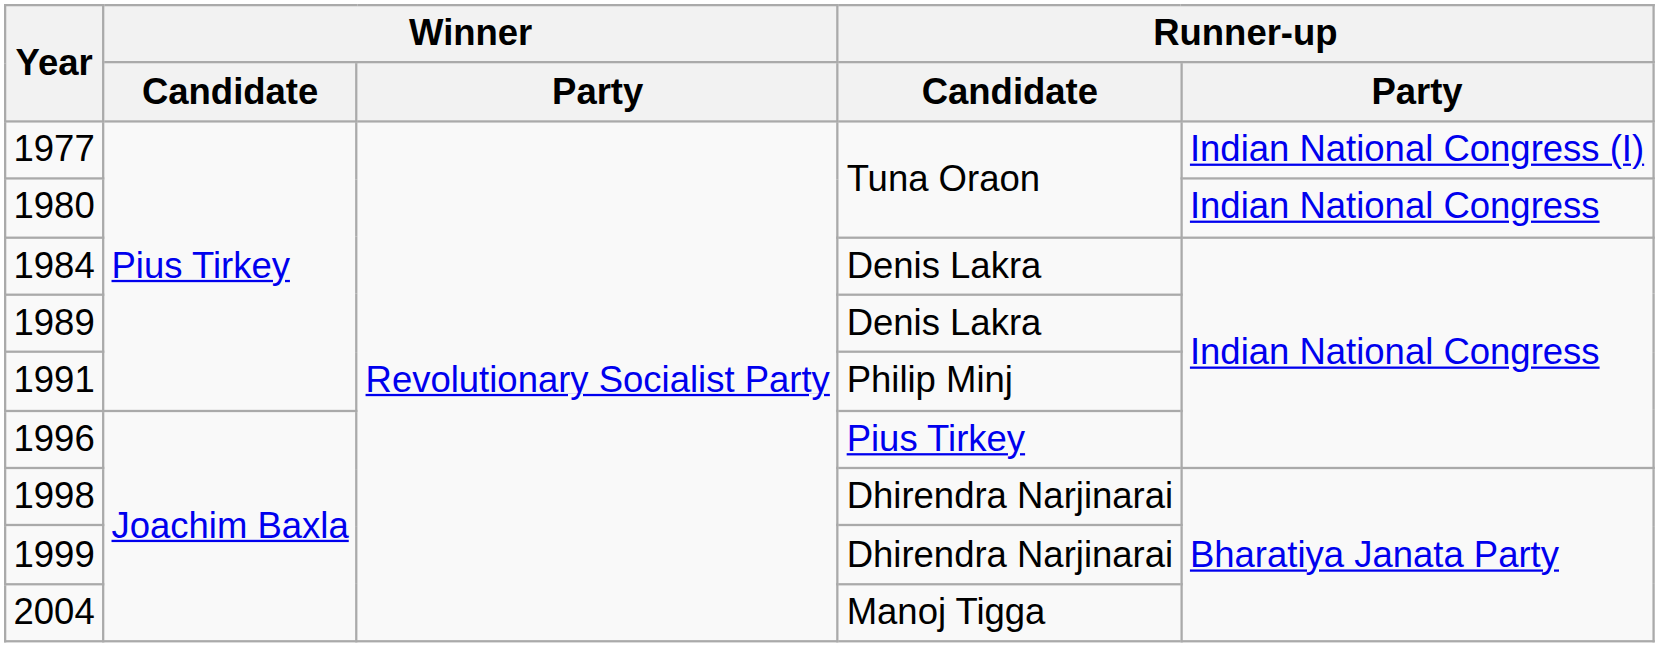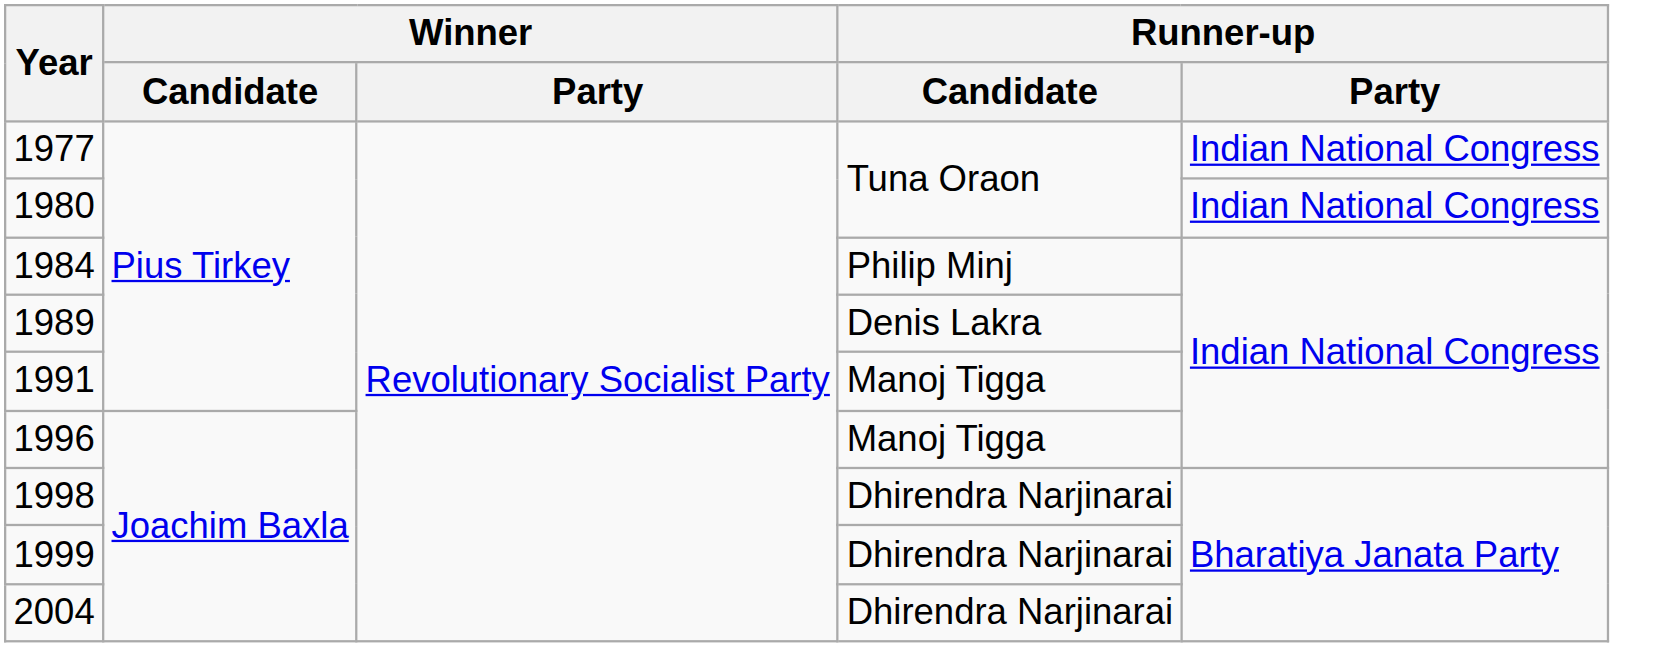1977 | Runner-up / Party: Indian National Congress (I) -> Indian National Congress
1984 | Runner-up / Candidate: Denis Lakra -> Philip Minj
1991 | Runner-up / Candidate: Philip Minj -> Manoj Tigga
1996 | Runner-up / Candidate: Pius Tirkey -> Manoj Tigga
2004 | Runner-up / Candidate: Manoj Tigga -> Dhirendra Narjinarai
